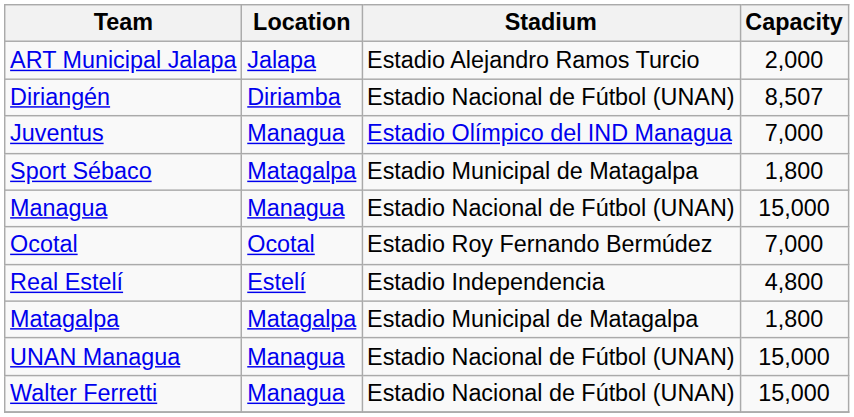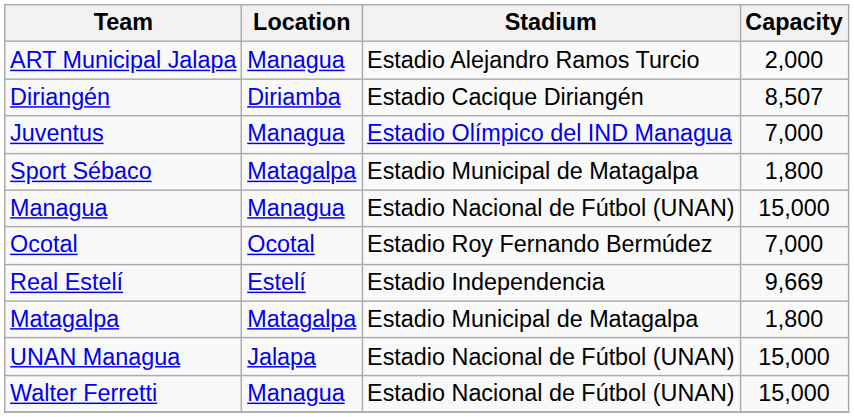ART Municipal Jalapa | Location: Jalapa -> Managua
Diriangén | Stadium: Estadio Nacional de Fútbol (UNAN) -> Estadio Cacique Diriangén
Real Estelí | Capacity: 4,800 -> 9,669
UNAN Managua | Location: Managua -> Jalapa
